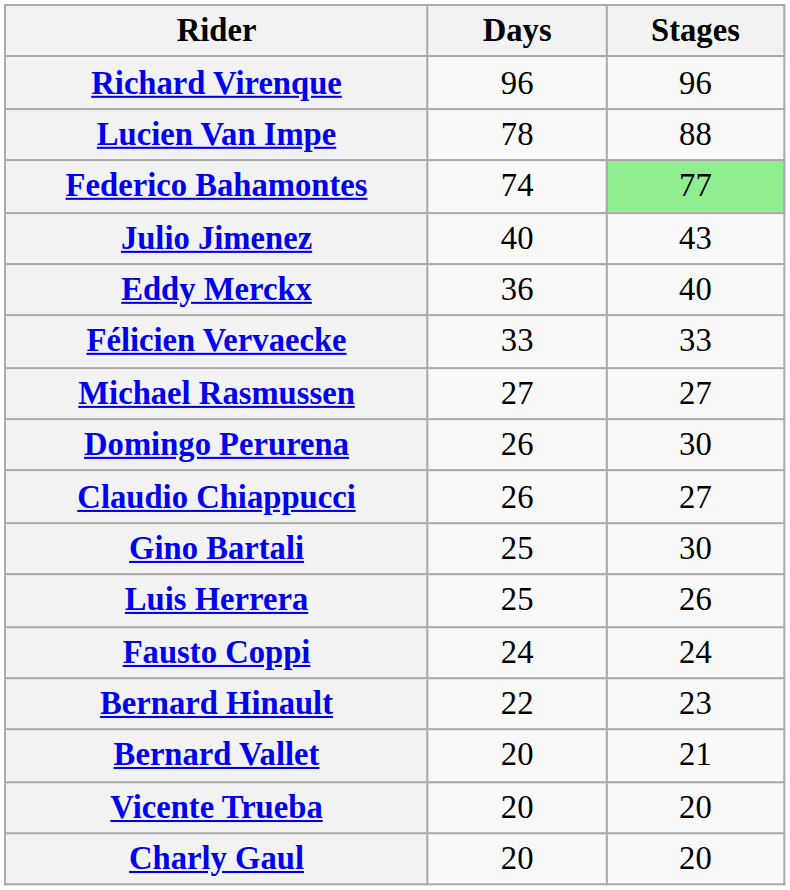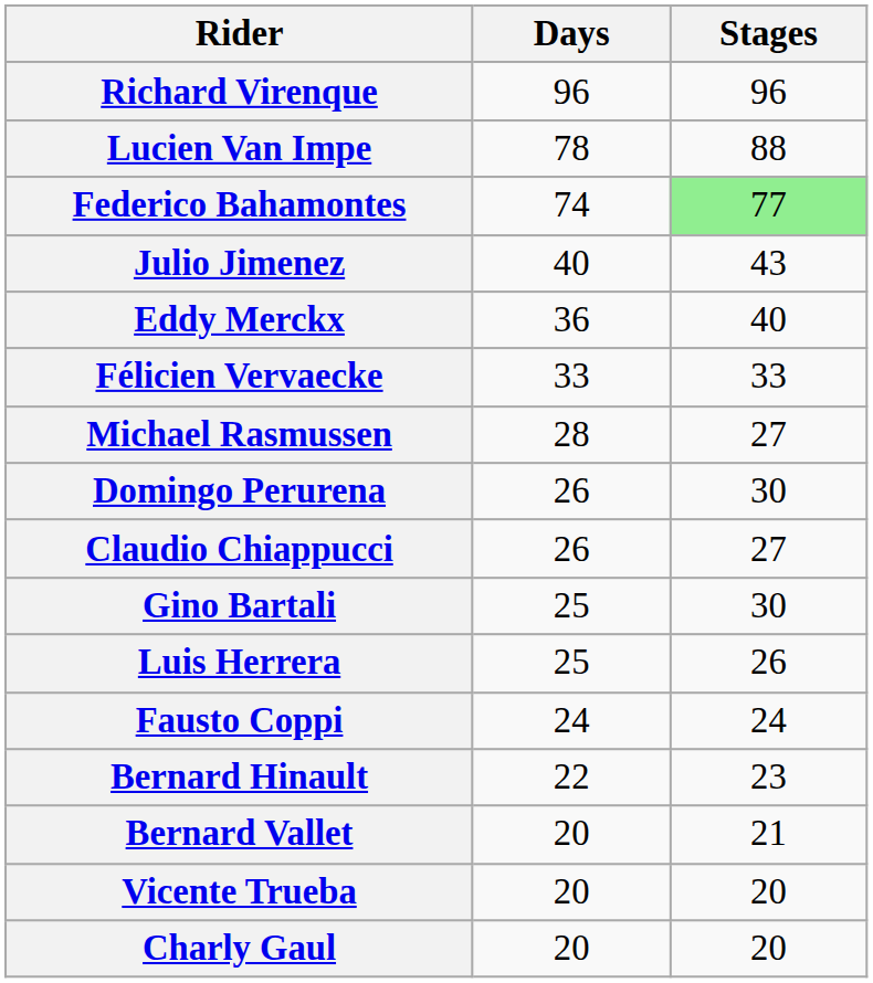Michael Rasmussen | Days: 27 -> 28
